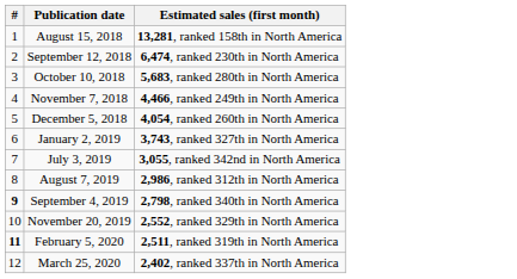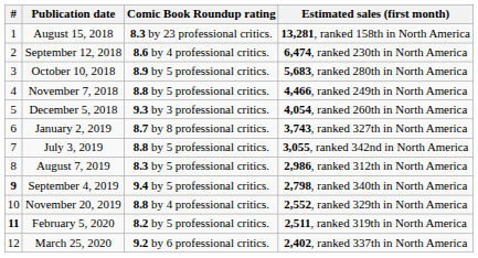+ column: Comic Book Roundup rating | 8.3 by 23 professional critics. | 8.6 by 4 professional critics. | 8.9 by 5 professional critics. | 8.8 by 5 professional critics. | 9.3 by 3 professional critics. | 8.7 by 8 professional critics. | 8.8 by 5 professional critics. | 8.3 by 5 professional critics. | 9.4 by 5 professional critics. | 8.8 by 4 professional critics. | 8.2 by 5 professional critics. | 9.2 by 6 professional critics.
